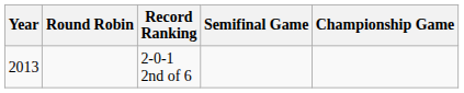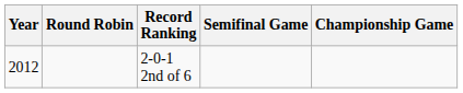2-0-1 2nd of 6 | Year: 2013 -> 2012
